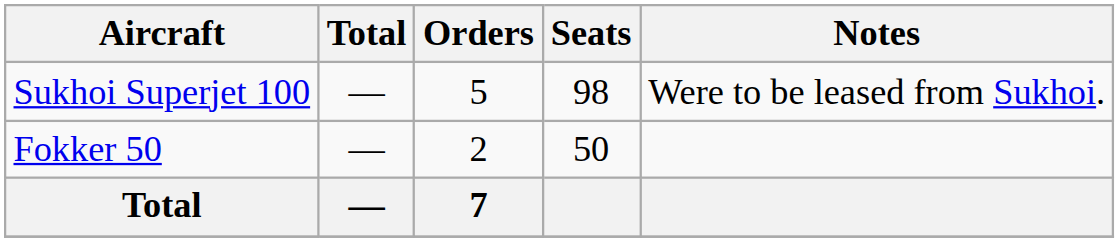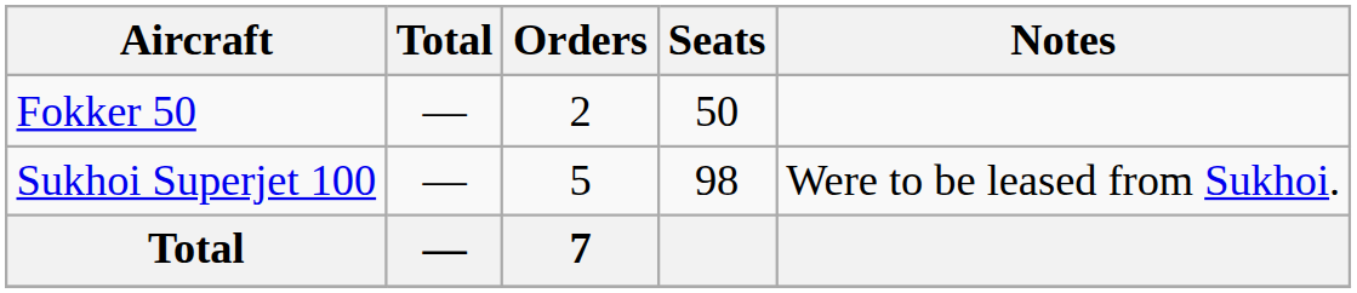rows swapped: Fokker 50 <-> Sukhoi Superjet 100
